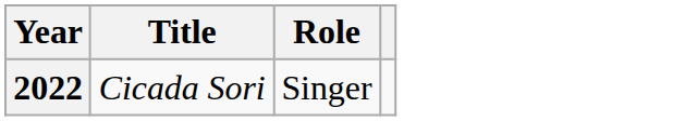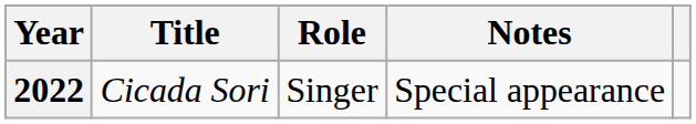+ column: Notes | Special appearance
